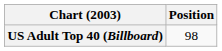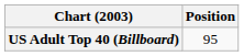US Adult Top 40 (Billboard) | Position: 98 -> 95
